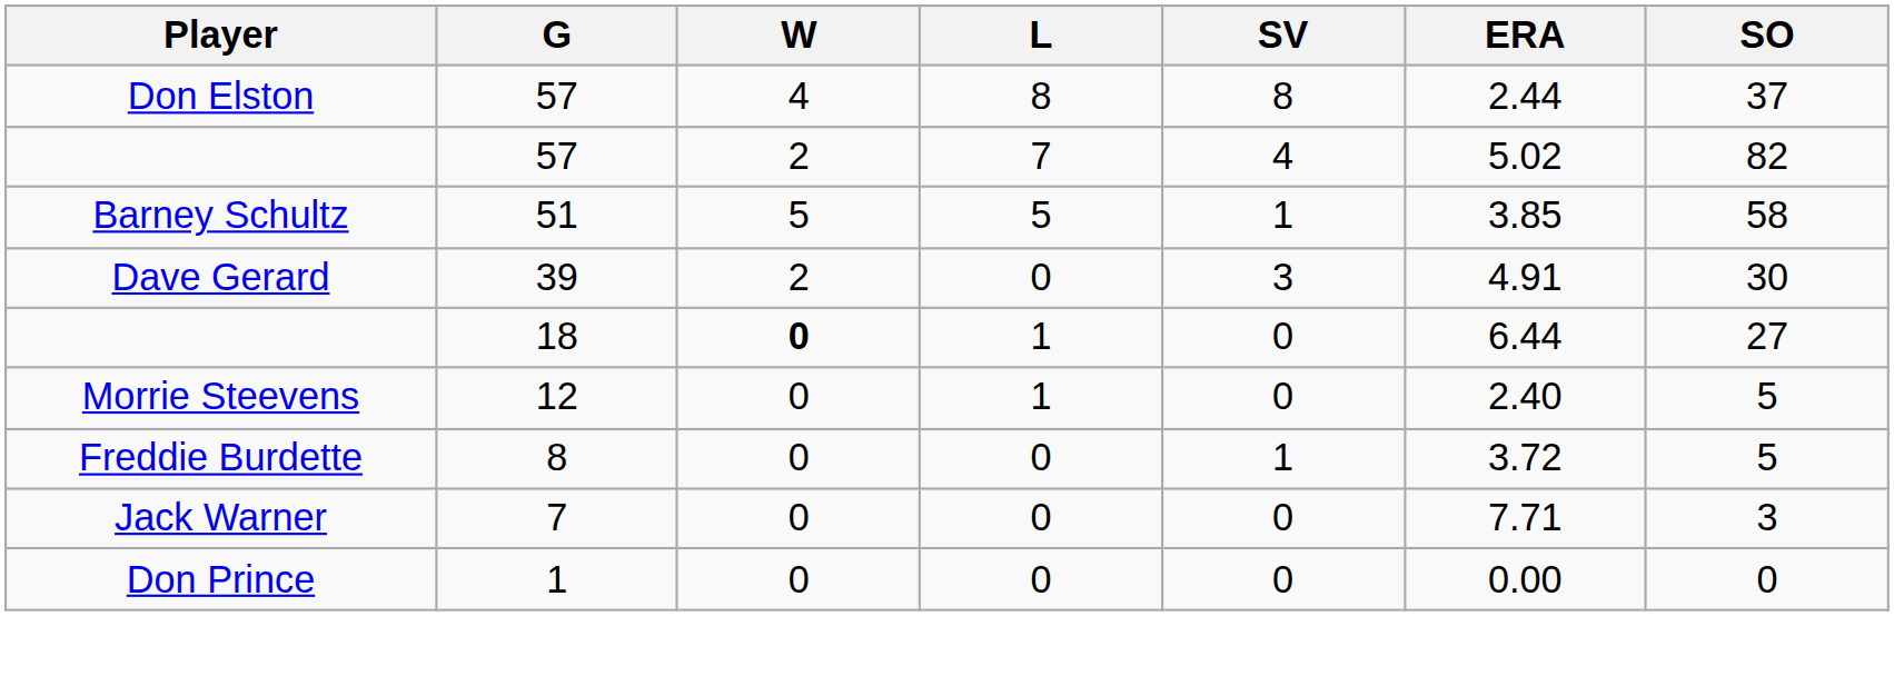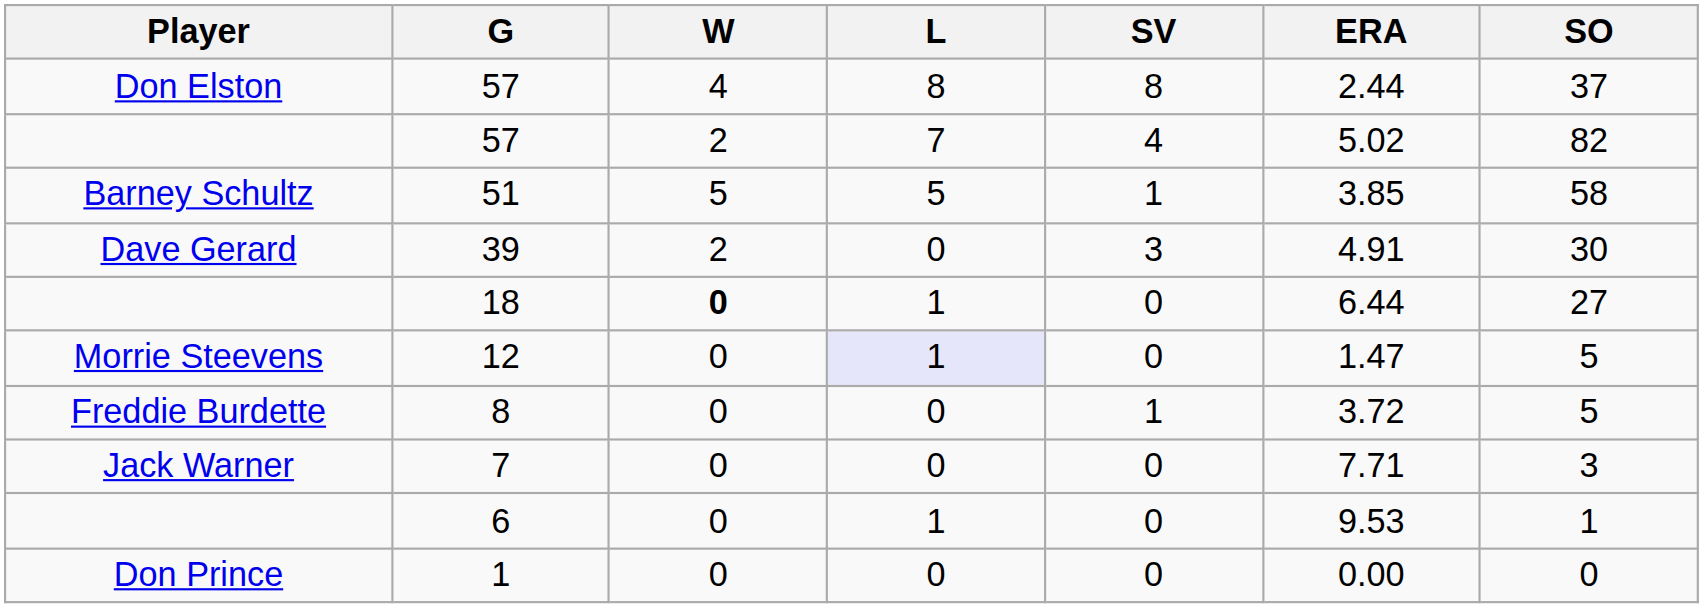12 | L: no background -> lavender background
12 | ERA: 2.40 -> 1.47
+ row: 6 | 0 | 1 | 0 | 9.53 | 1
